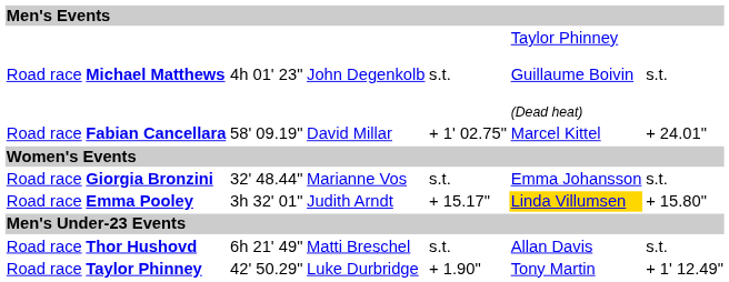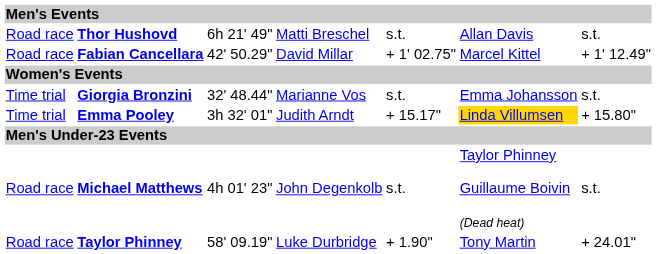rows swapped: Thor Hushovd <-> Michael Matthews
Fabian Cancellara | column 3: 58' 09.19" -> 42' 50.29"
Fabian Cancellara | column 7: + 24.01" -> + 1' 12.49"
Giorgia Bronzini | column 1: Road race -> Time trial
Emma Pooley | column 1: Road race -> Time trial
Taylor Phinney | column 3: 42' 50.29" -> 58' 09.19"
Taylor Phinney | column 7: + 1' 12.49" -> + 24.01"
